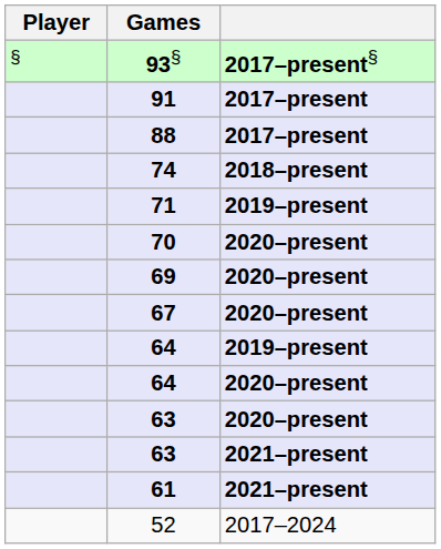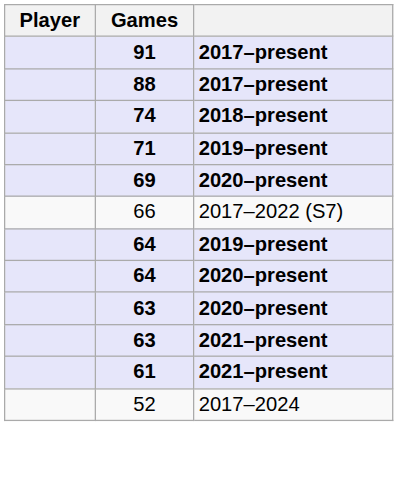- row: § | 93§ | 2017–present§
- row: 70 | 2020–present
- row: 67 | 2020–present
+ row: 66 | 2017–2022 (S7)
